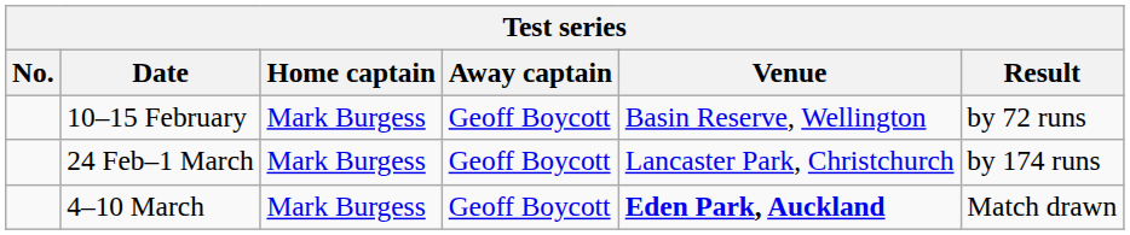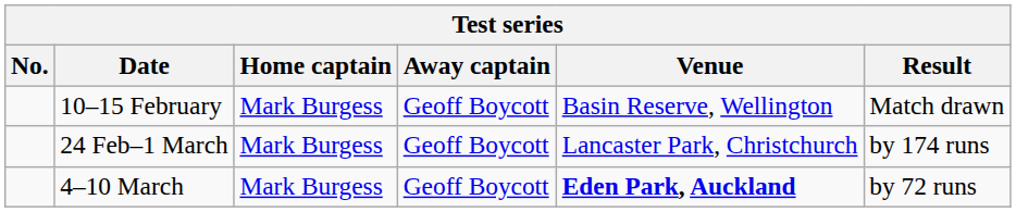10–15 February | Result: by 72 runs -> Match drawn
4–10 March | Result: Match drawn -> by 72 runs
